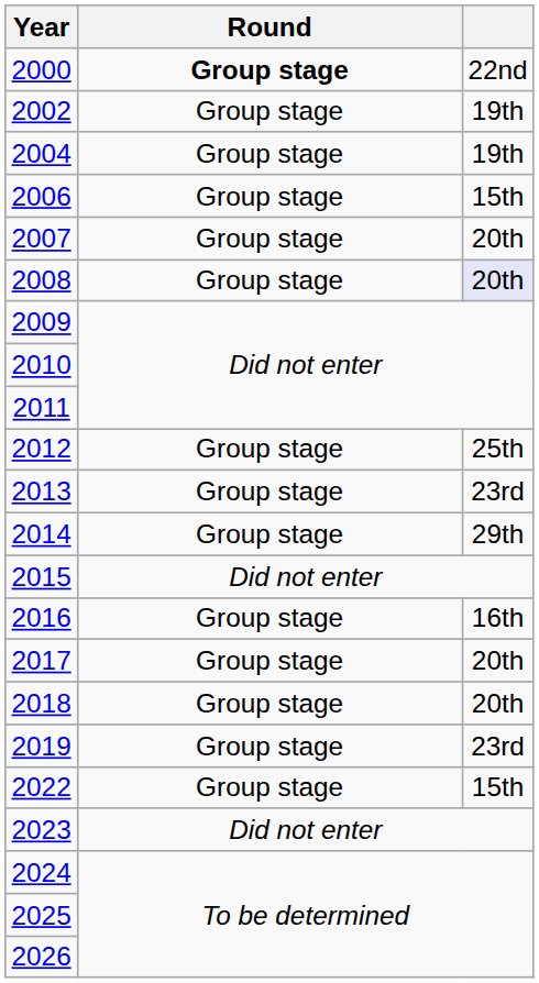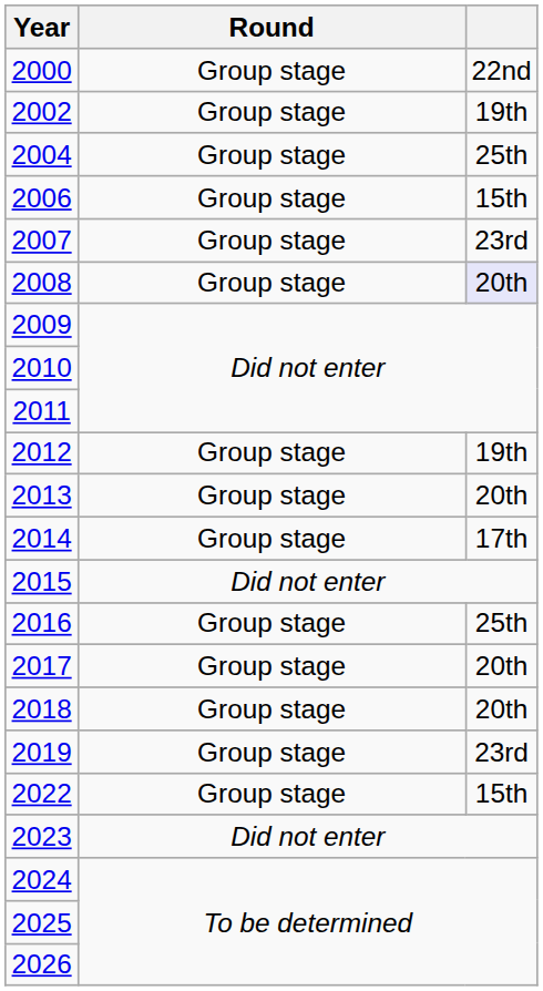2000 | Round: bold -> normal
2004 | column 3: 19th -> 25th
2007 | column 3: 20th -> 23rd
2012 | column 3: 25th -> 19th
2013 | column 3: 23rd -> 20th
2014 | column 3: 29th -> 17th
2016 | column 3: 16th -> 25th
